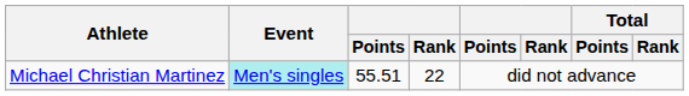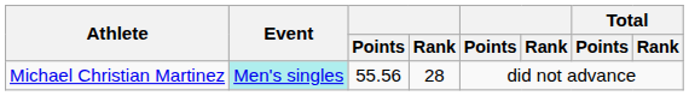Michael Christian Martinez | column 3: 55.51 -> 55.56
Michael Christian Martinez | column 4: 22 -> 28
